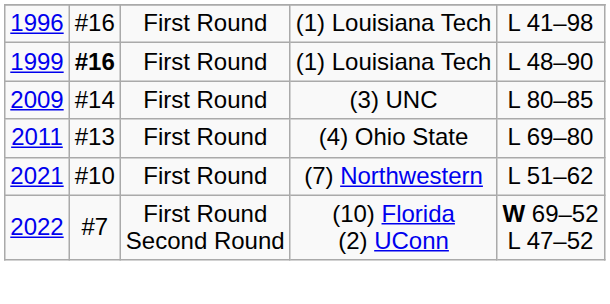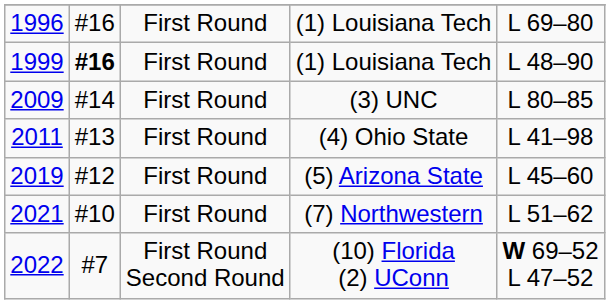1996 | column 5: L 41–98 -> L 69–80
2011 | column 5: L 69–80 -> L 41–98
+ row: 2019 | #12 | First Round | (5) Arizona State | L 45–60
